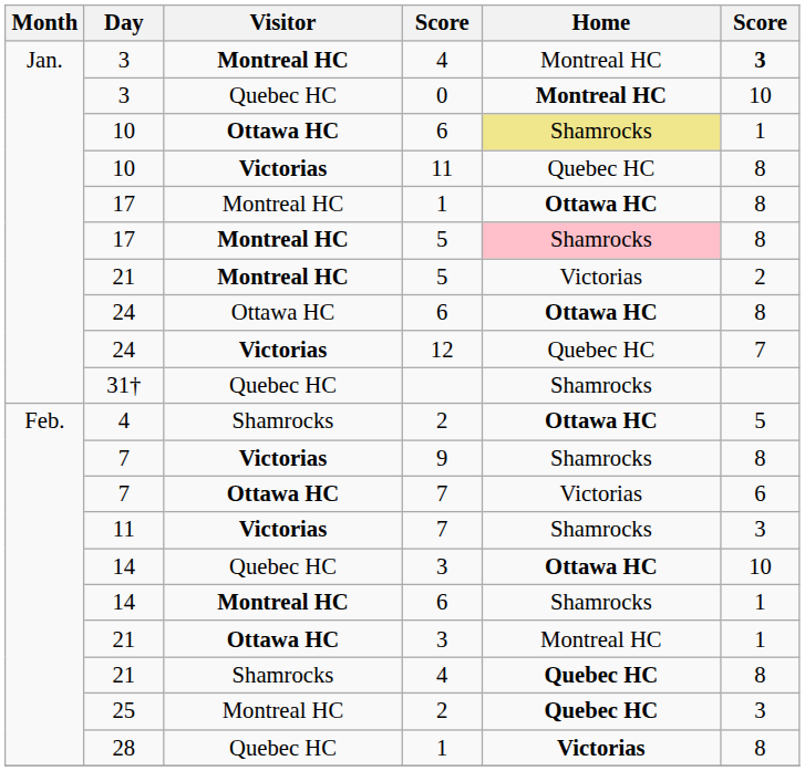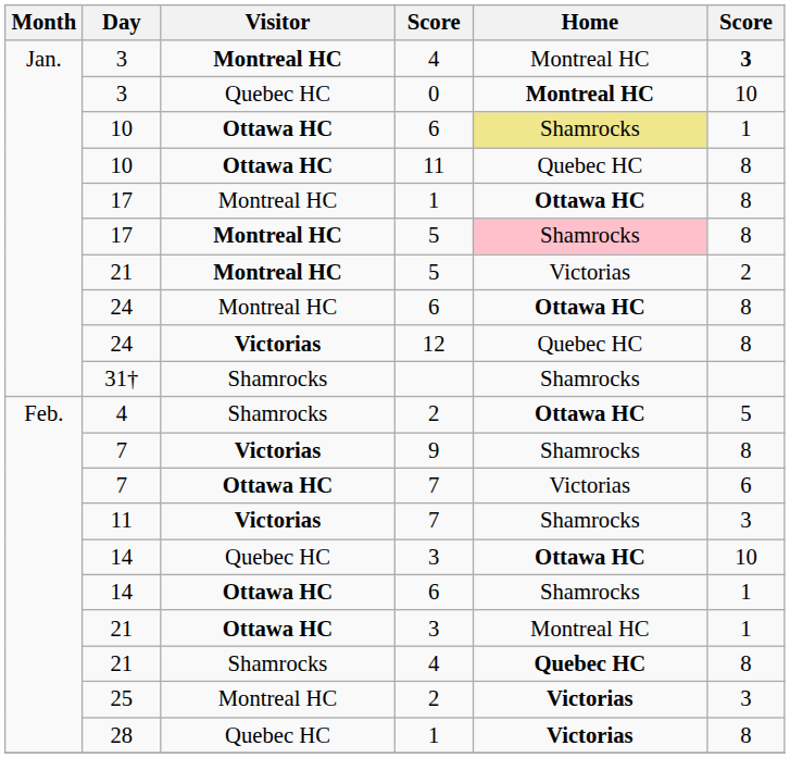10 / 11 | Visitor: Victorias -> Ottawa HC
24 / 6 | Visitor: Ottawa HC -> Montreal HC
24 / 12 | column 6: 7 -> 8
31† | Visitor: Quebec HC -> Shamrocks
14 / 6 | Visitor: Montreal HC -> Ottawa HC
25 | Home: Quebec HC -> Victorias
